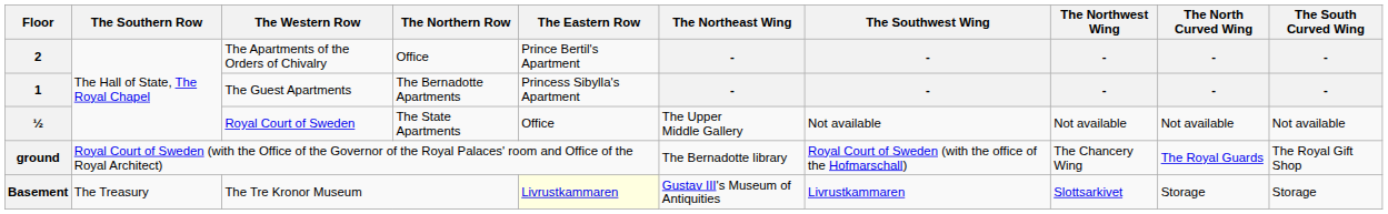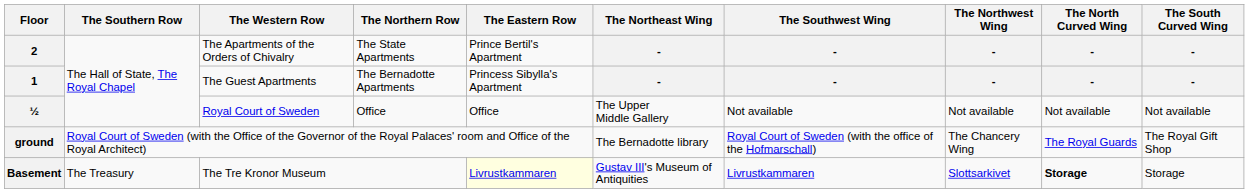2 | The Northern Row: Office -> The State Apartments
½ | The Northern Row: The State Apartments -> Office
Basement | The North Curved Wing: normal -> bold
